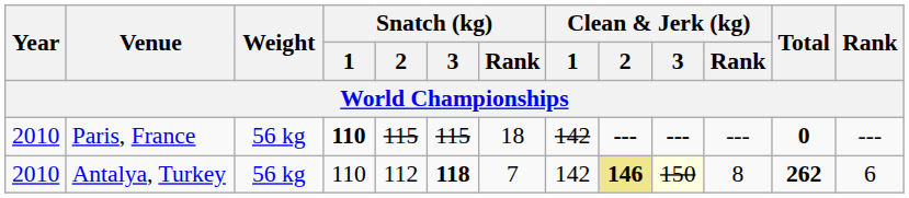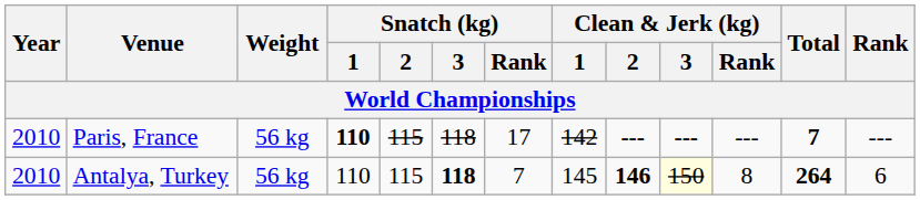Paris, France | Snatch (kg) / 3: 115 -> 118
Paris, France | Snatch (kg) / Rank: 18 -> 17
Paris, France | Total: 0 -> 7
Antalya, Turkey | Snatch (kg) / 2: 112 -> 115
Antalya, Turkey | Clean & Jerk (kg) / 1: 142 -> 145
Antalya, Turkey | Clean & Jerk (kg) / 2: khaki background -> no background
Antalya, Turkey | Total: 262 -> 264
